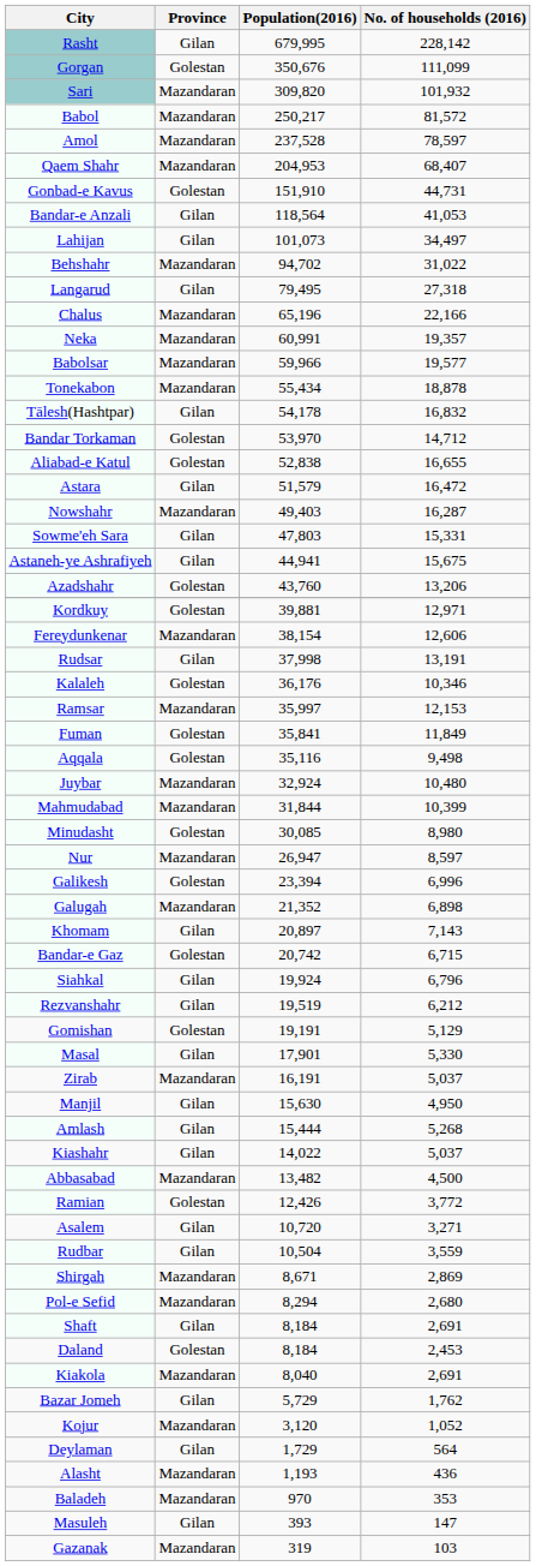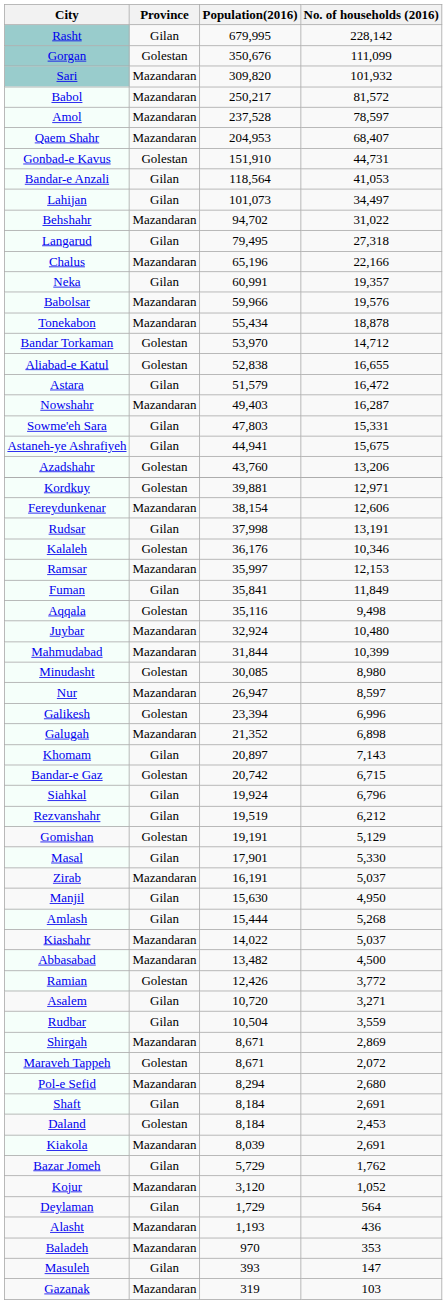Neka | Province: Mazandaran -> Gilan
Babolsar | No. of households (2016): 19,577 -> 19,576
- row: Tālesh(Hashtpar) | Gilan | 54,178 | 16,832
Fuman | Province: Golestan -> Gilan
Kiashahr | Province: Gilan -> Mazandaran
+ row: Maraveh Tappeh | Golestan | 8,671 | 2,072
Kiakola | Population(2016): 8,040 -> 8,039
